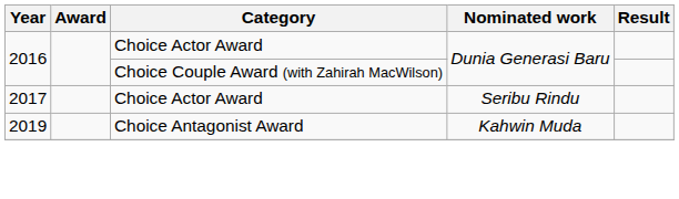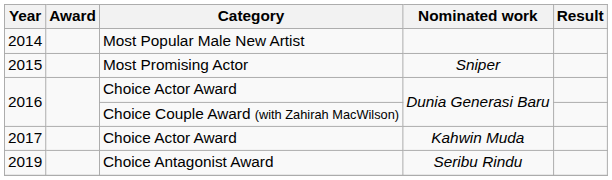+ row: 2014 | Most Popular Male New Artist
+ row: 2015 | Most Promising Actor | Sniper
2017 | Nominated work: Seribu Rindu -> Kahwin Muda
2019 | Nominated work: Kahwin Muda -> Seribu Rindu
